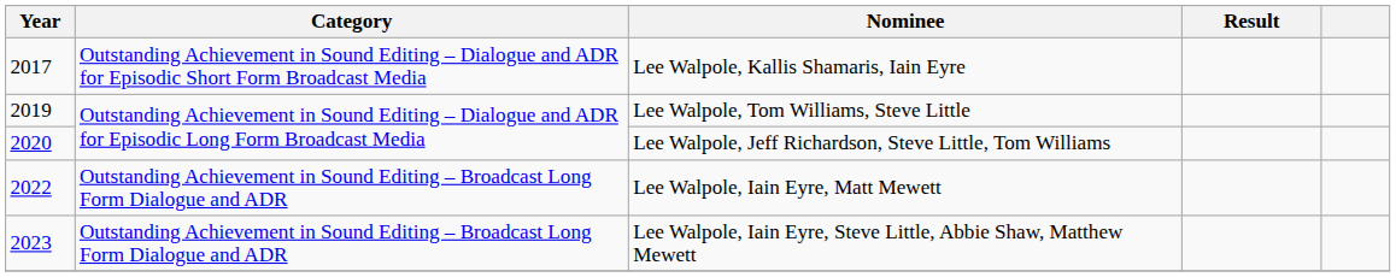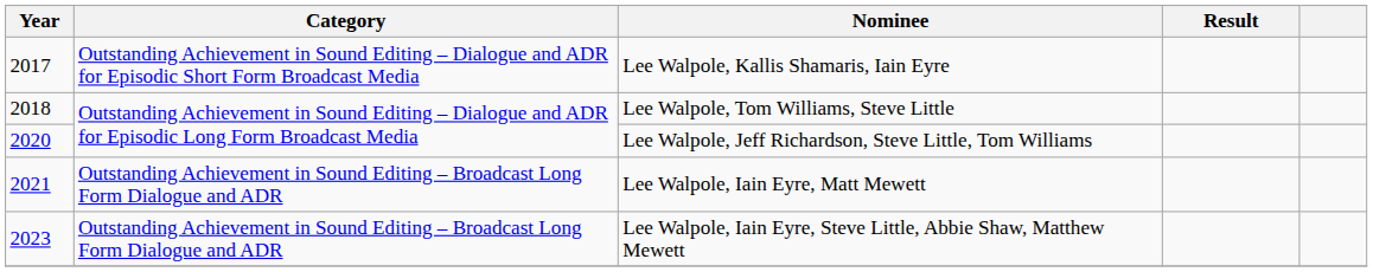Lee Walpole, Tom Williams, Steve Little | Year: 2019 -> 2018
Lee Walpole, Iain Eyre, Matt Mewett | Year: 2022 -> 2021
